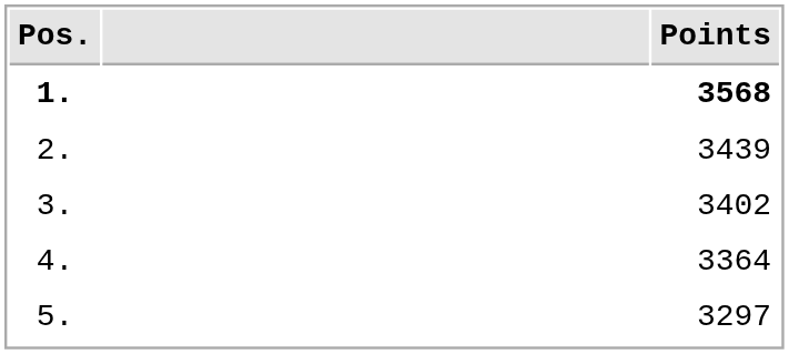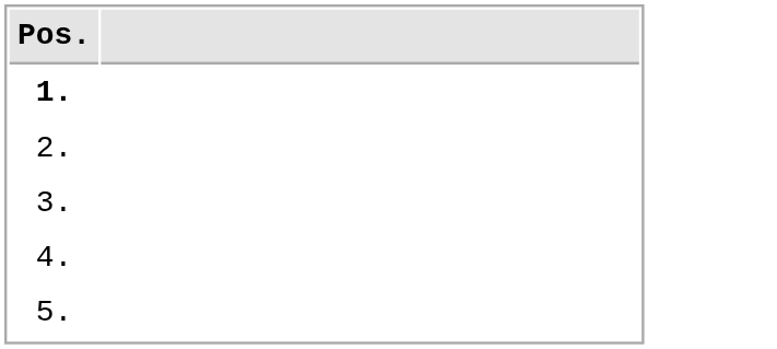- column: Points | 3568 | 3439 | 3402 | 3364 | 3297
